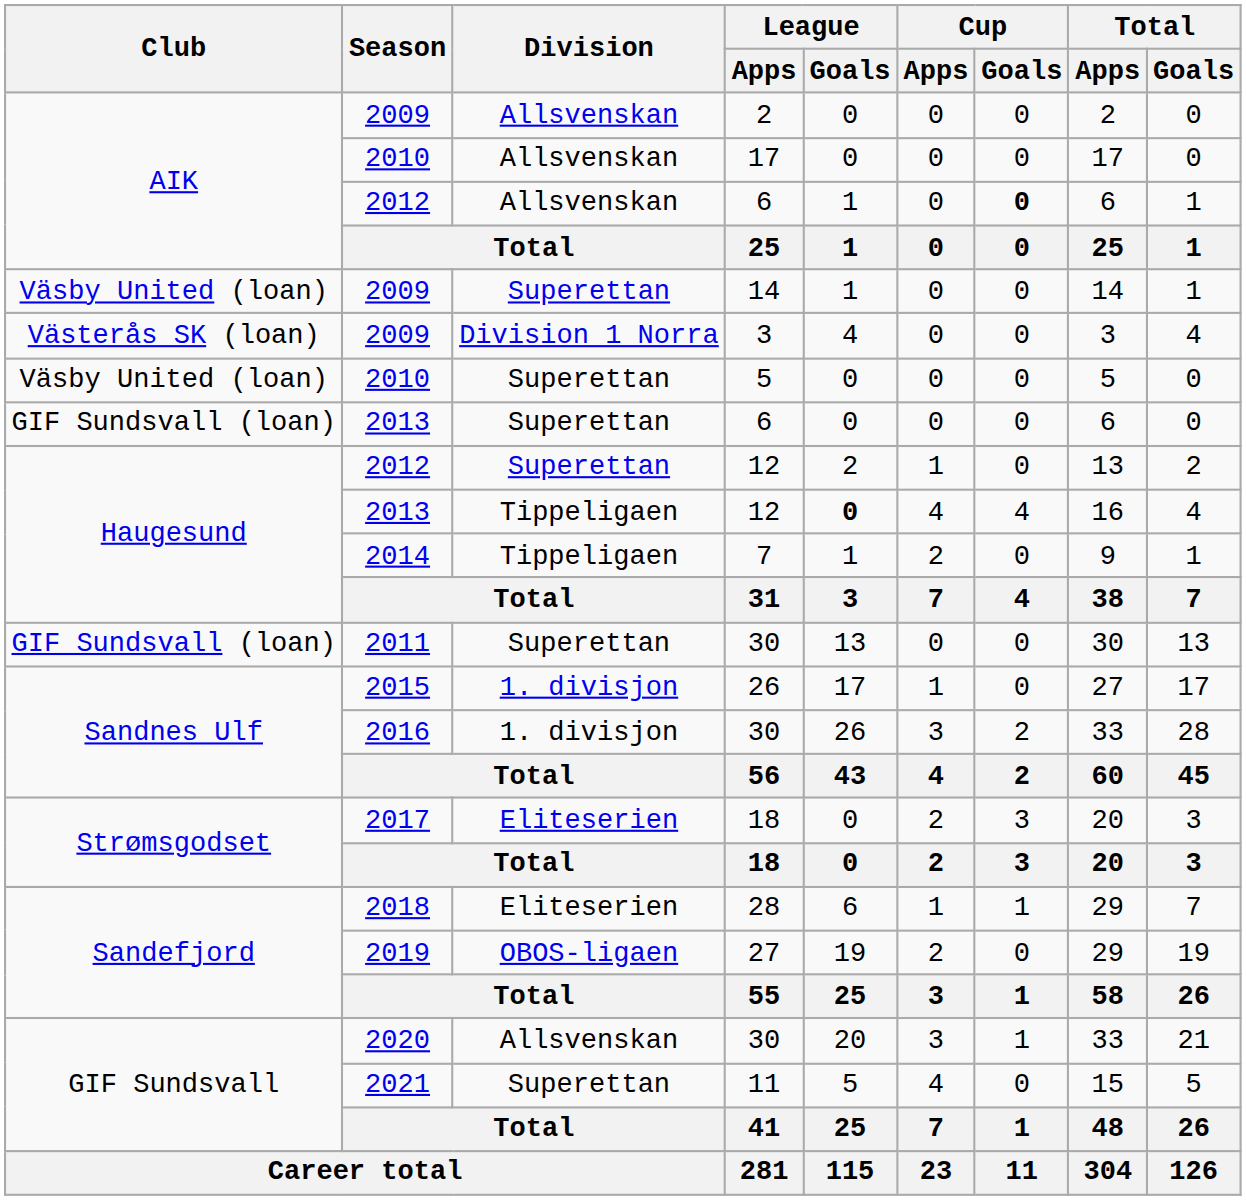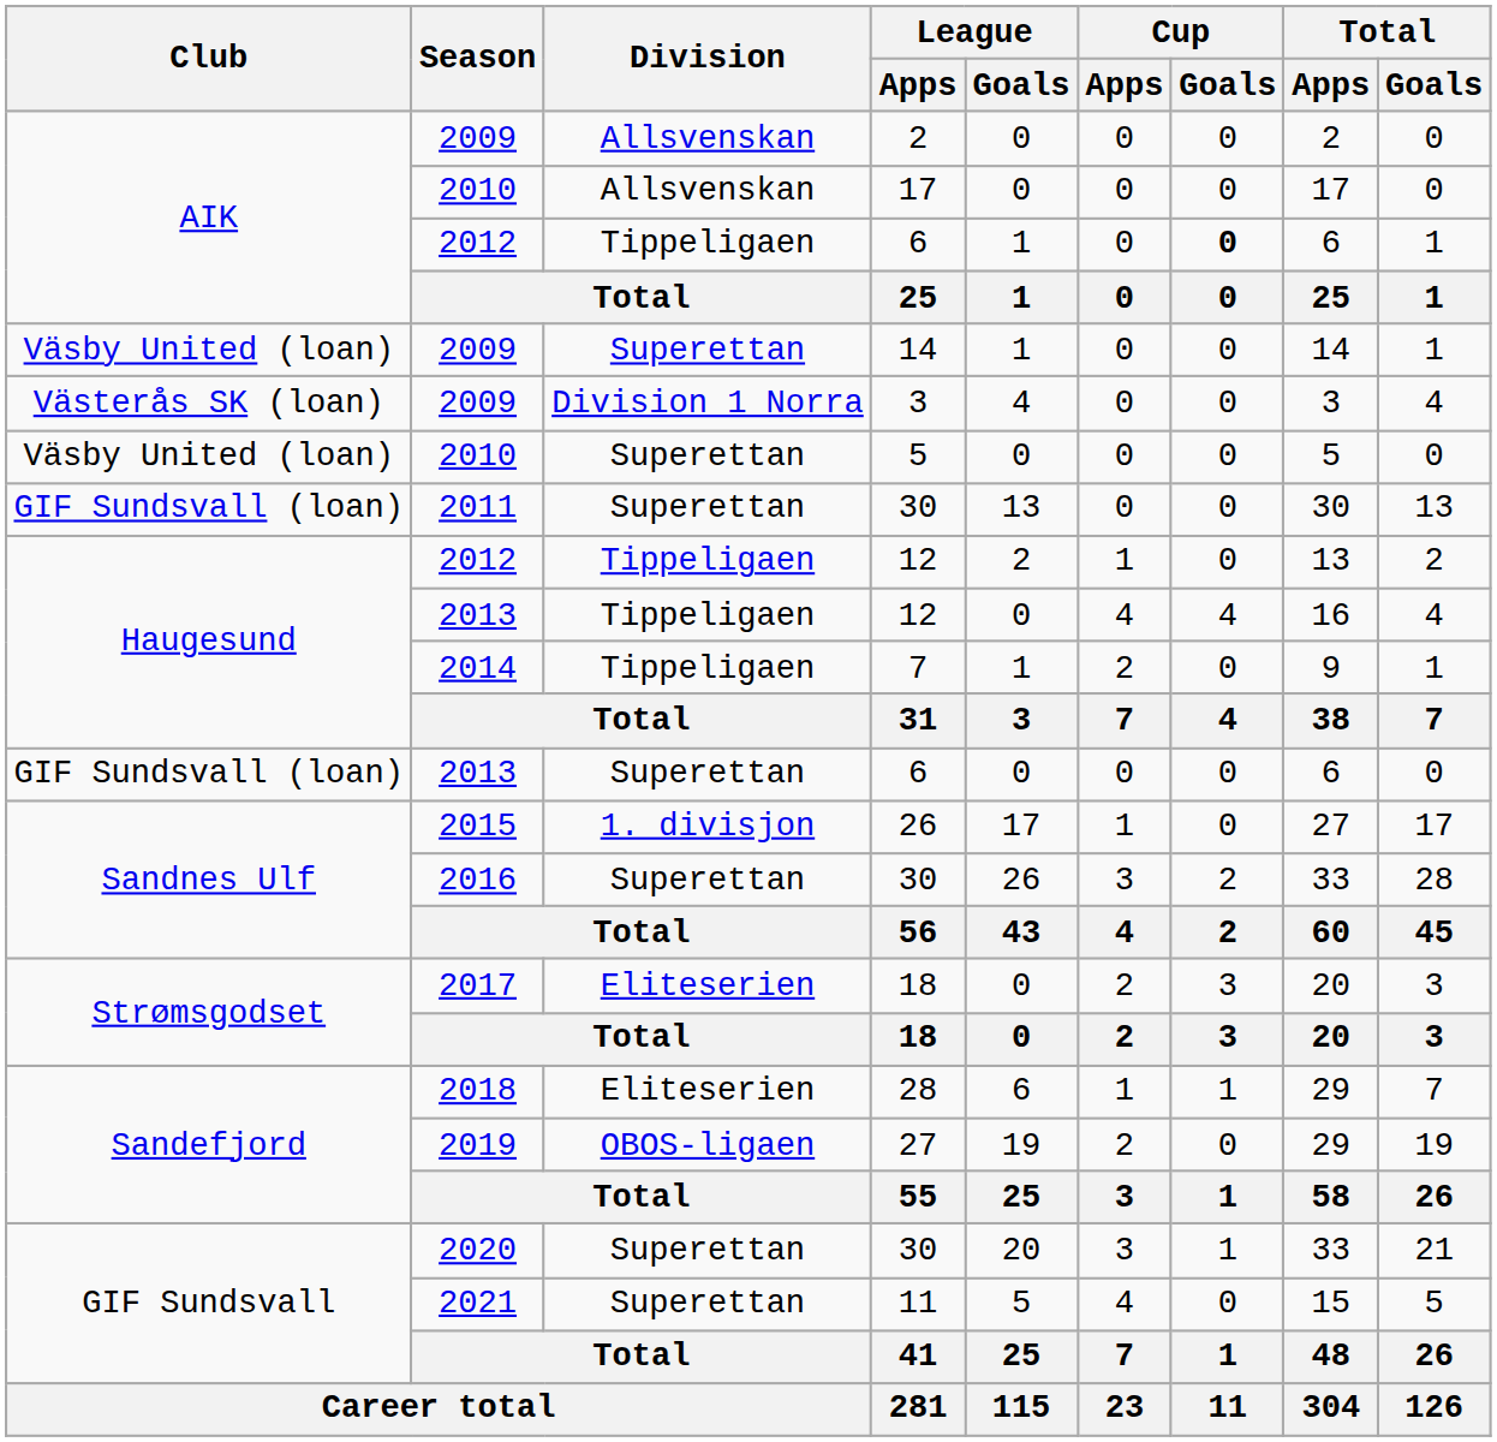2012 / 6 | Division: Allsvenskan -> Tippeligaen
rows swapped: 2011 / 30 <-> 2013 / 6
2012 / 12 | Division: Superettan -> Tippeligaen
2013 / 12 | League / Goals: bold -> normal
2016 / 30 | Division: 1. divisjon -> Superettan
2020 / 30 | Division: Allsvenskan -> Superettan
